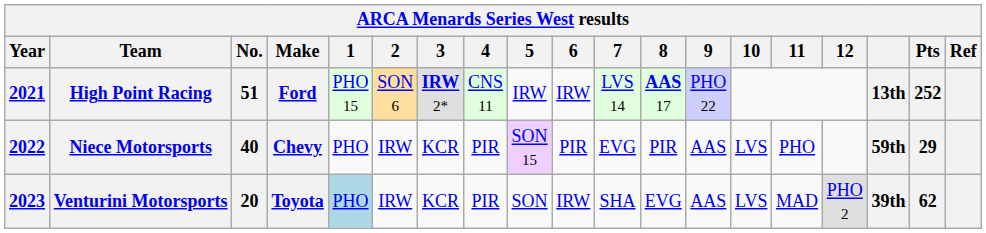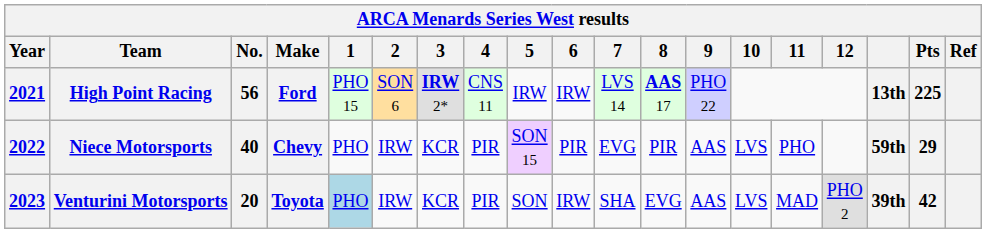High Point Racing | No.: 51 -> 56
High Point Racing | Pts: 252 -> 225
Venturini Motorsports | Pts: 62 -> 42
